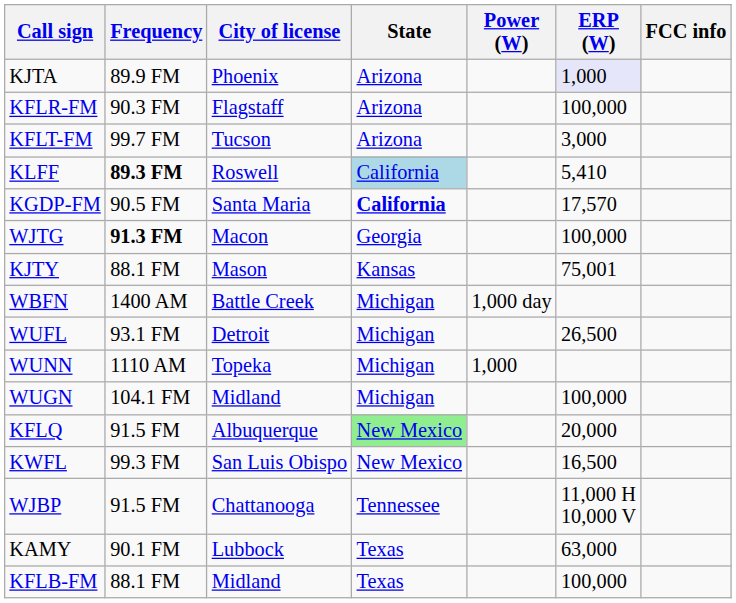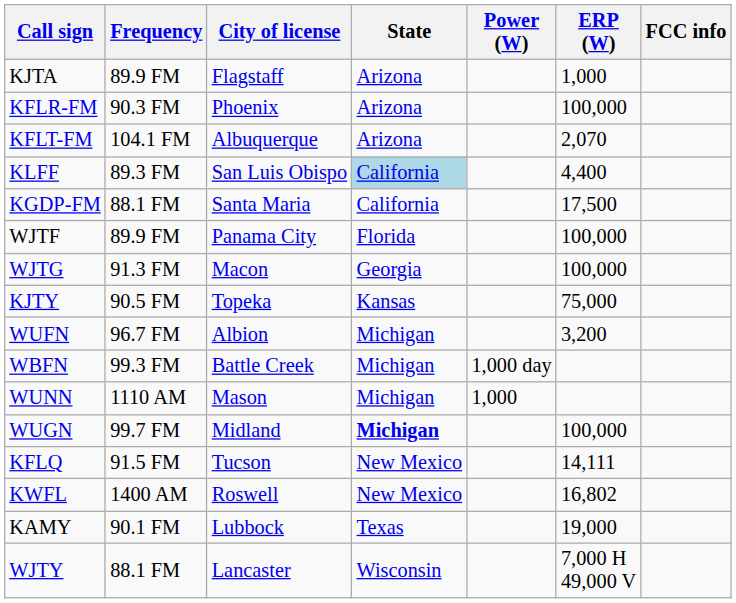KJTA | City of license: Phoenix -> Flagstaff
KJTA | ERP (W): lavender background -> no background
KFLR-FM | City of license: Flagstaff -> Phoenix
KFLT-FM | Frequency: 99.7 FM -> 104.1 FM
KFLT-FM | City of license: Tucson -> Albuquerque
KFLT-FM | ERP (W): 3,000 -> 2,070
KLFF | Frequency: bold -> normal
KLFF | City of license: Roswell -> San Luis Obispo
KLFF | ERP (W): 5,410 -> 4,400
KGDP-FM | Frequency: 90.5 FM -> 88.1 FM
KGDP-FM | State: bold -> normal
KGDP-FM | ERP (W): 17,570 -> 17,500
+ row: WJTF | 89.9 FM | Panama City | Florida | 100,000
WJTG | Frequency: bold -> normal
KJTY | Frequency: 88.1 FM -> 90.5 FM
KJTY | City of license: Mason -> Topeka
KJTY | ERP (W): 75,001 -> 75,000
+ row: WUFN | 96.7 FM | Albion | Michigan | 3,200
WBFN | Frequency: 1400 AM -> 99.3 FM
- row: WUFL | 93.1 FM | Detroit | Michigan | 26,500
WUNN | City of license: Topeka -> Mason
WUGN | Frequency: 104.1 FM -> 99.7 FM
WUGN | State: normal -> bold
KFLQ | City of license: Albuquerque -> Tucson
KFLQ | State: lightgreen background -> no background
KFLQ | ERP (W): 20,000 -> 14,111
KWFL | Frequency: 99.3 FM -> 1400 AM
KWFL | City of license: San Luis Obispo -> Roswell
KWFL | ERP (W): 16,500 -> 16,802
- row: WJBP | 91.5 FM | Chattanooga | Tennessee | 11,000 H 10,000 V
KAMY | ERP (W): 63,000 -> 19,000
- row: KFLB-FM | 88.1 FM | Midland | Texas | 100,000
+ row: WJTY | 88.1 FM | Lancaster | Wisconsin | 7,000 H 49,000 V
